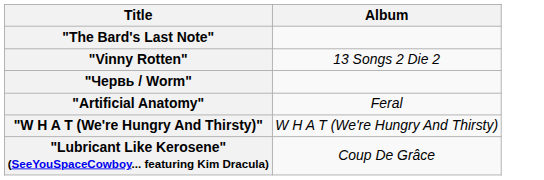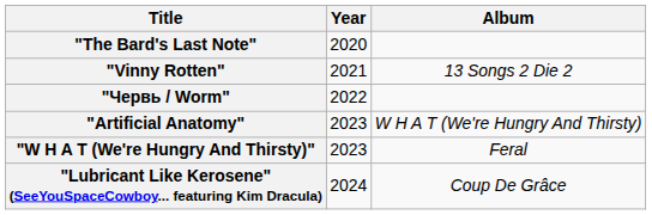+ column: Year | 2020 | 2021 | 2022 | 2023 | 2023 | 2024
"Artificial Anatomy" | Album: Feral -> W H A T (We're Hungry And Thirsty)
"W H A T (We're Hungry And Thirsty)" | Album: W H A T (We're Hungry And Thirsty) -> Feral
